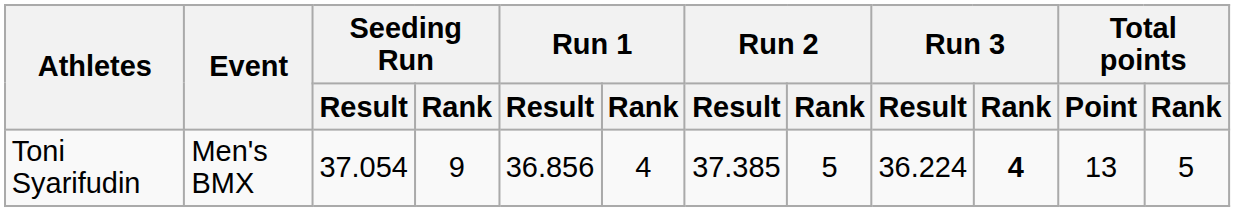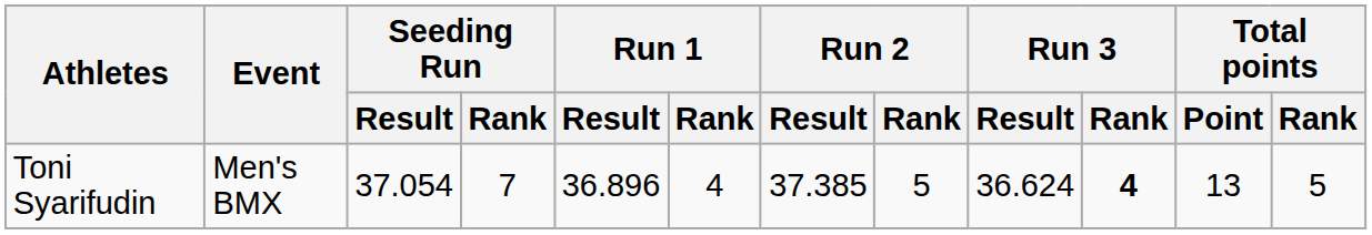Toni Syarifudin | Seeding Run / Rank: 9 -> 7
Toni Syarifudin | Run 1 / Result: 36.856 -> 36.896
Toni Syarifudin | Run 3 / Result: 36.224 -> 36.624
